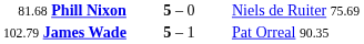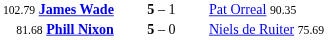rows swapped: 102.79 James Wade <-> 81.68 Phill Nixon
